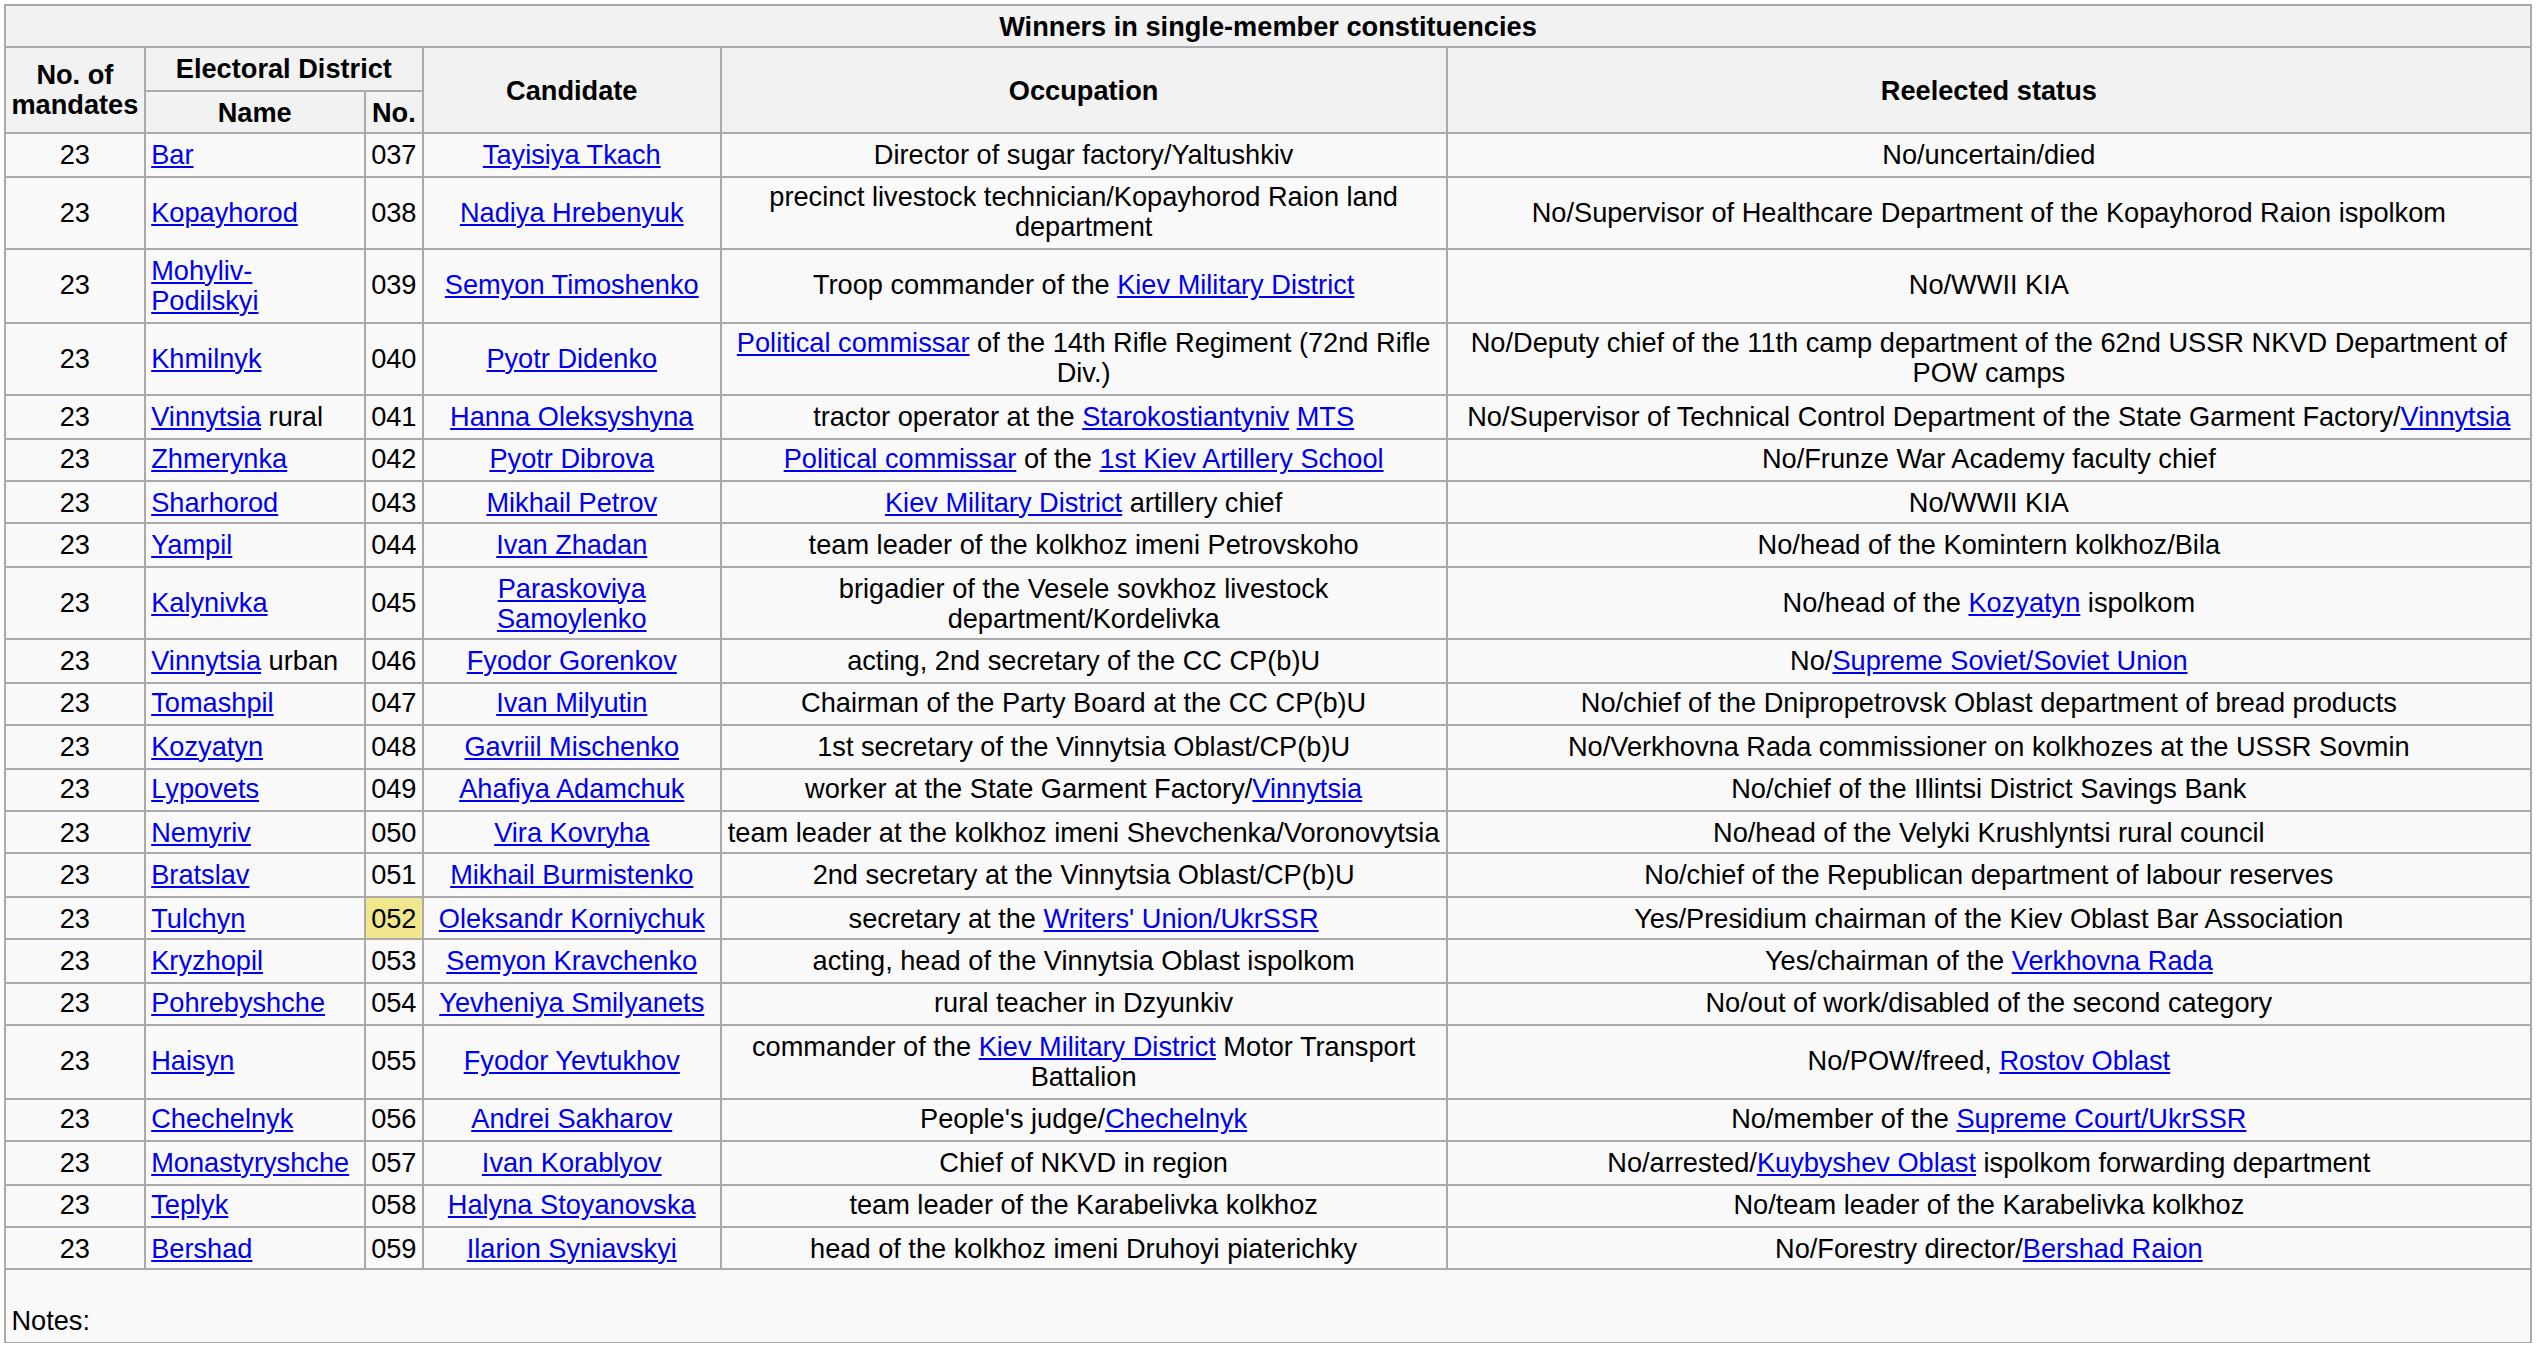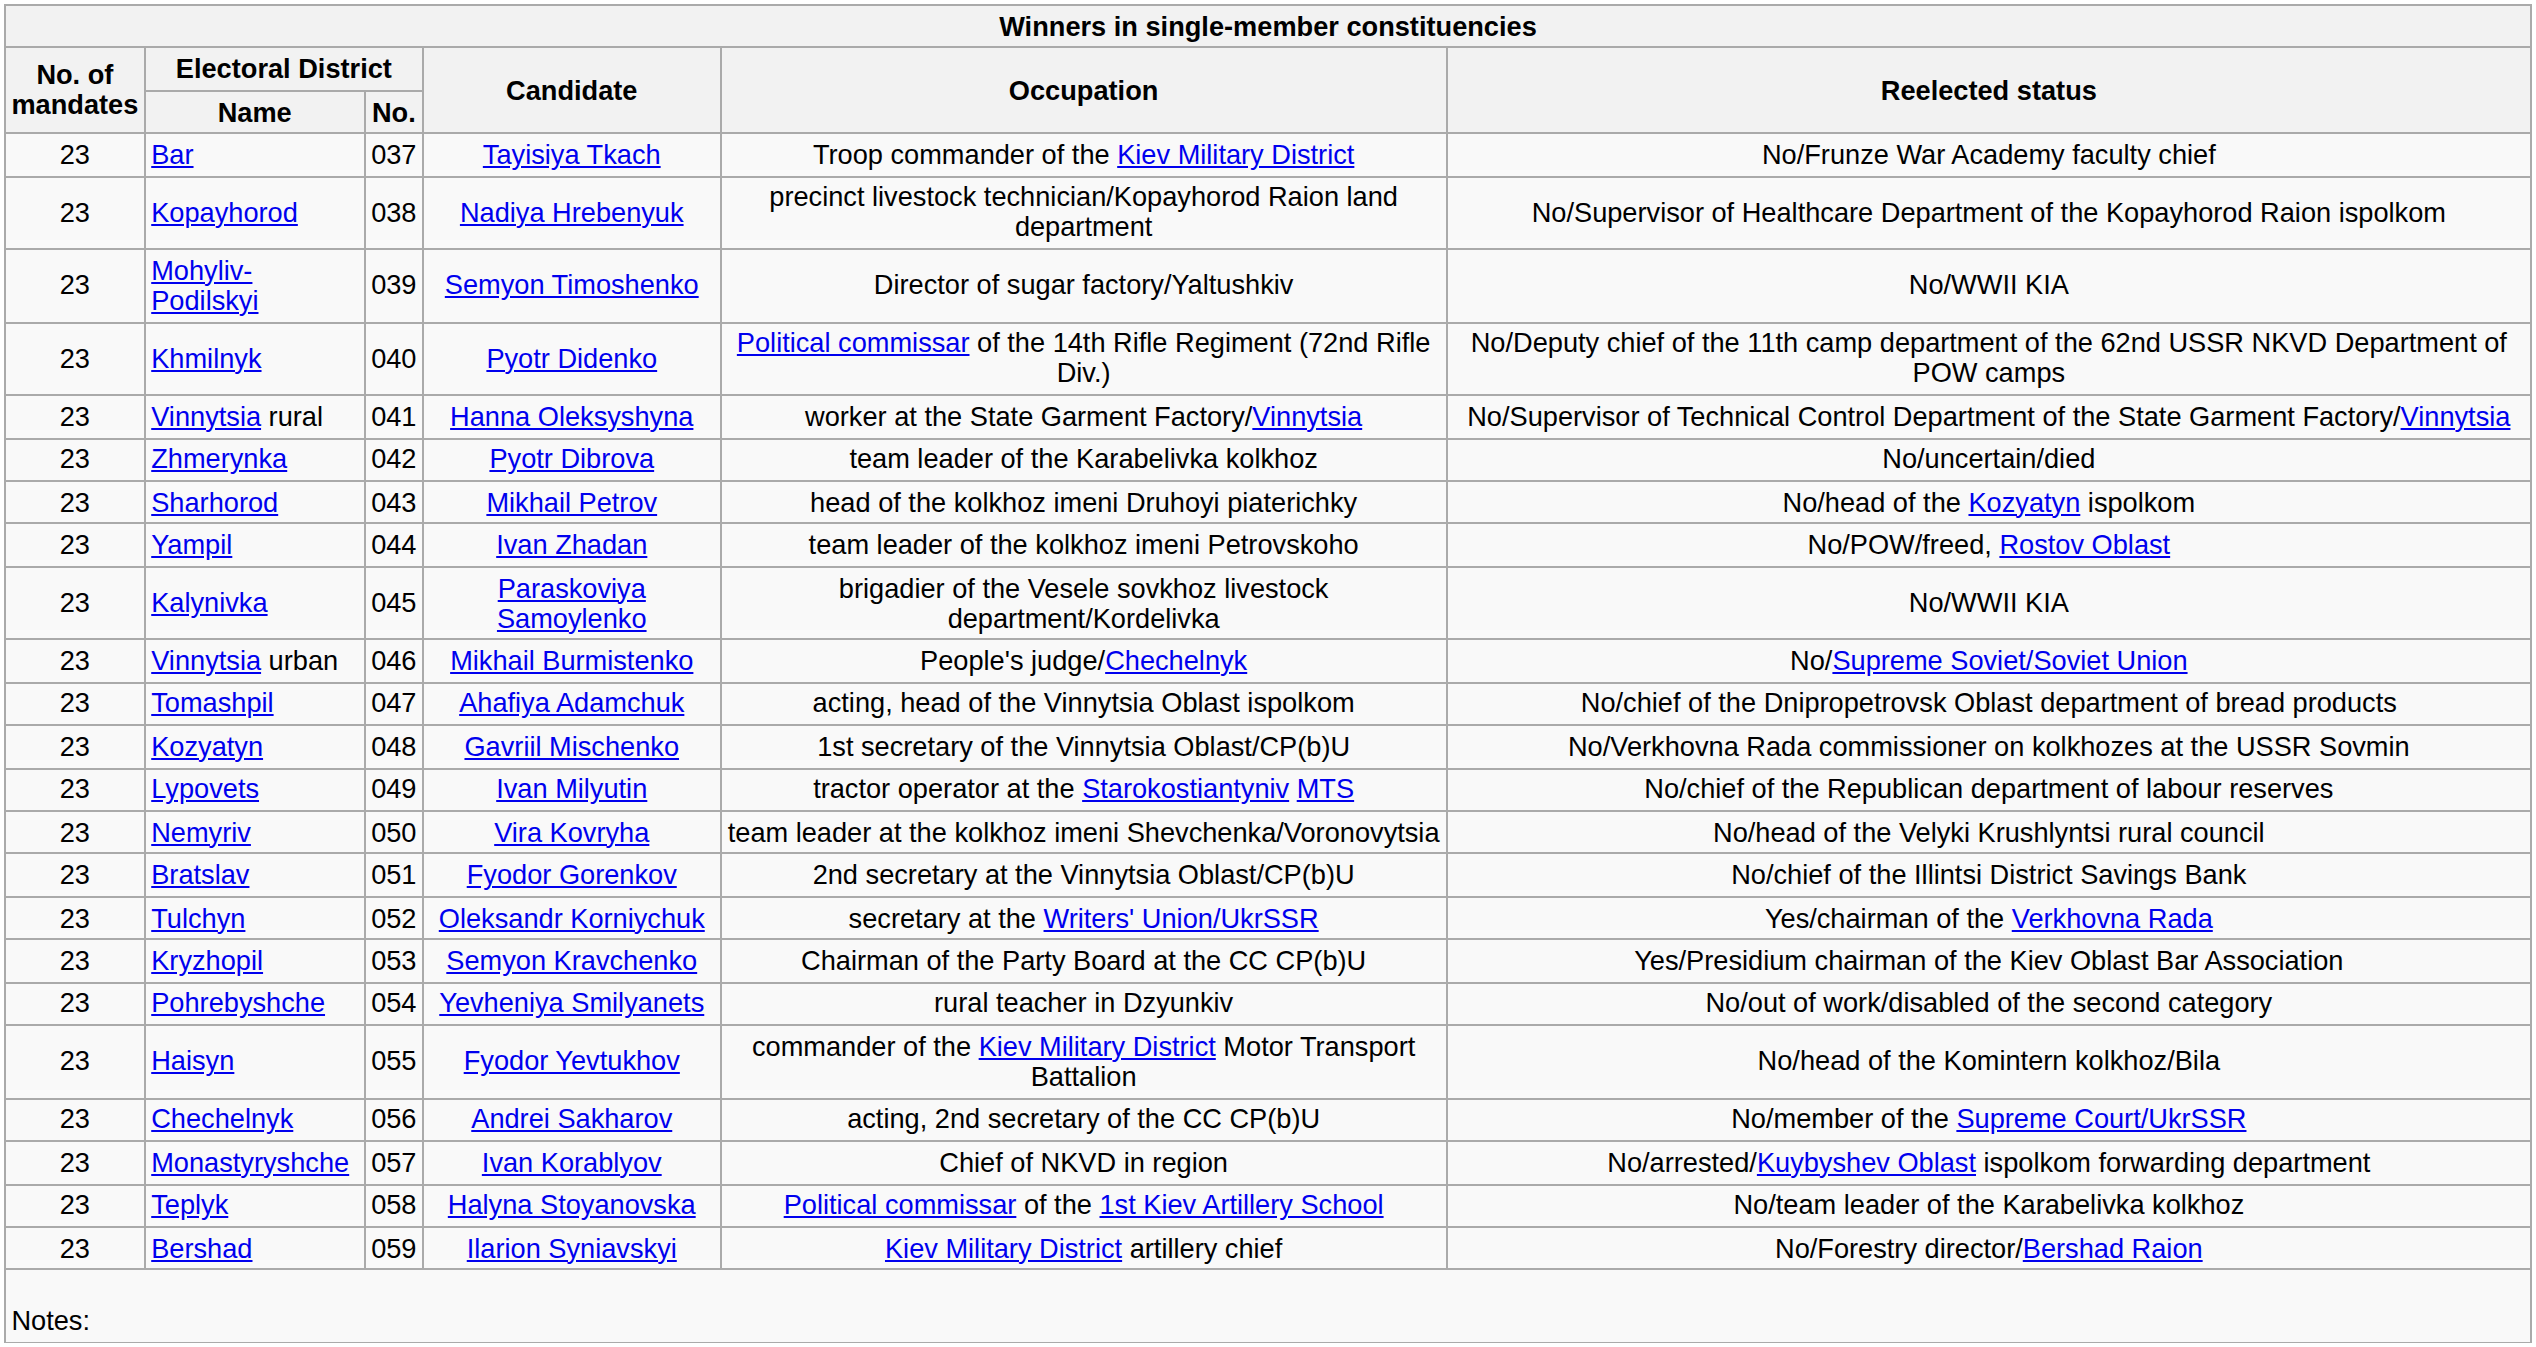Bar | Winners in single-member constituencies / Occupation: Director of sugar factory/Yaltushkiv -> Troop commander of the Kiev Military District
Bar | Winners in single-member constituencies / Reelected status: No/uncertain/died -> No/Frunze War Academy faculty chief
Mohyliv-Podilskyi | Winners in single-member constituencies / Occupation: Troop commander of the Kiev Military District -> Director of sugar factory/Yaltushkiv
Vinnytsia rural | Winners in single-member constituencies / Occupation: tractor operator at the Starokostiantyniv MTS -> worker at the State Garment Factory/Vinnytsia
Zhmerynka | Winners in single-member constituencies / Occupation: Political commissar of the 1st Kiev Artillery School -> team leader of the Karabelivka kolkhoz
Zhmerynka | Winners in single-member constituencies / Reelected status: No/Frunze War Academy faculty chief -> No/uncertain/died
Sharhorod | Winners in single-member constituencies / Occupation: Kiev Military District artillery chief -> head of the kolkhoz imeni Druhoyi piaterichky
Sharhorod | Winners in single-member constituencies / Reelected status: No/WWII KIA -> No/head of the Kozyatyn ispolkom
Yampil | Winners in single-member constituencies / Reelected status: No/head of the Komintern kolkhoz/Bila -> No/POW/freed, Rostov Oblast
Kalynivka | Winners in single-member constituencies / Reelected status: No/head of the Kozyatyn ispolkom -> No/WWII KIA
Vinnytsia urban | Winners in single-member constituencies / Candidate: Fyodor Gorenkov -> Mikhail Burmistenko
Vinnytsia urban | Winners in single-member constituencies / Occupation: acting, 2nd secretary of the CC CP(b)U -> People's judge/Chechelnyk
Tomashpil | Winners in single-member constituencies / Candidate: Ivan Milyutin -> Ahafiya Adamchuk
Tomashpil | Winners in single-member constituencies / Occupation: Chairman of the Party Board at the CC CP(b)U -> acting, head of the Vinnytsia Oblast ispolkom
Lypovets | Winners in single-member constituencies / Candidate: Ahafiya Adamchuk -> Ivan Milyutin
Lypovets | Winners in single-member constituencies / Occupation: worker at the State Garment Factory/Vinnytsia -> tractor operator at the Starokostiantyniv MTS
Lypovets | Winners in single-member constituencies / Reelected status: No/chief of the Illintsi District Savings Bank -> No/chief of the Republican department of labour reserves
Bratslav | Winners in single-member constituencies / Candidate: Mikhail Burmistenko -> Fyodor Gorenkov
Bratslav | Winners in single-member constituencies / Reelected status: No/chief of the Republican department of labour reserves -> No/chief of the Illintsi District Savings Bank
Tulchyn | column 3: khaki background -> no background
Tulchyn | Winners in single-member constituencies / Reelected status: Yes/Presidium chairman of the Kiev Oblast Bar Association -> Yes/chairman of the Verkhovna Rada
Kryzhopil | Winners in single-member constituencies / Occupation: acting, head of the Vinnytsia Oblast ispolkom -> Chairman of the Party Board at the CC CP(b)U
Kryzhopil | Winners in single-member constituencies / Reelected status: Yes/chairman of the Verkhovna Rada -> Yes/Presidium chairman of the Kiev Oblast Bar Association
Haisyn | Winners in single-member constituencies / Reelected status: No/POW/freed, Rostov Oblast -> No/head of the Komintern kolkhoz/Bila
Chechelnyk | Winners in single-member constituencies / Occupation: People's judge/Chechelnyk -> acting, 2nd secretary of the CC CP(b)U
Teplyk | Winners in single-member constituencies / Occupation: team leader of the Karabelivka kolkhoz -> Political commissar of the 1st Kiev Artillery School
Bershad | Winners in single-member constituencies / Occupation: head of the kolkhoz imeni Druhoyi piaterichky -> Kiev Military District artillery chief
